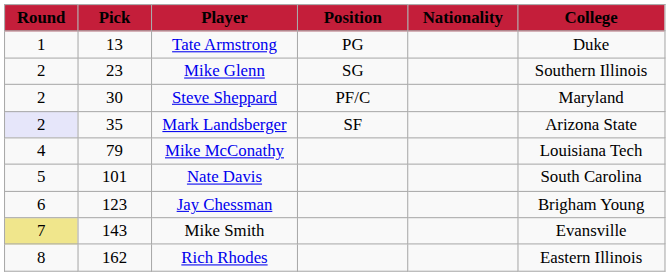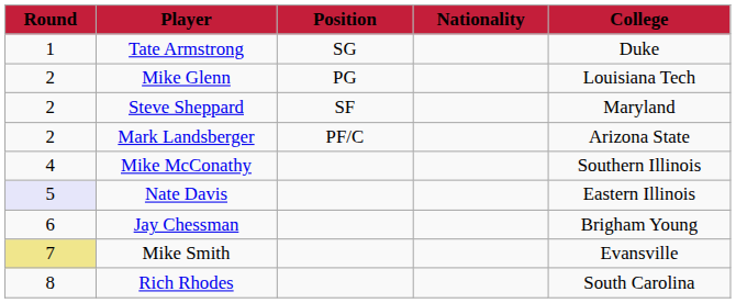- column: Pick | 13 | 23 | 30 | 35 | 79 | 101 | 123 | 143 | 162
Tate Armstrong | Position: PG -> SG
Mike Glenn | Position: SG -> PG
Mike Glenn | College: Southern Illinois -> Louisiana Tech
Steve Sheppard | Position: PF/C -> SF
Mark Landsberger | Round: lavender background -> no background
Mark Landsberger | Position: SF -> PF/C
Mike McConathy | College: Louisiana Tech -> Southern Illinois
Nate Davis | Round: no background -> lavender background
Nate Davis | College: South Carolina -> Eastern Illinois
Rich Rhodes | College: Eastern Illinois -> South Carolina
